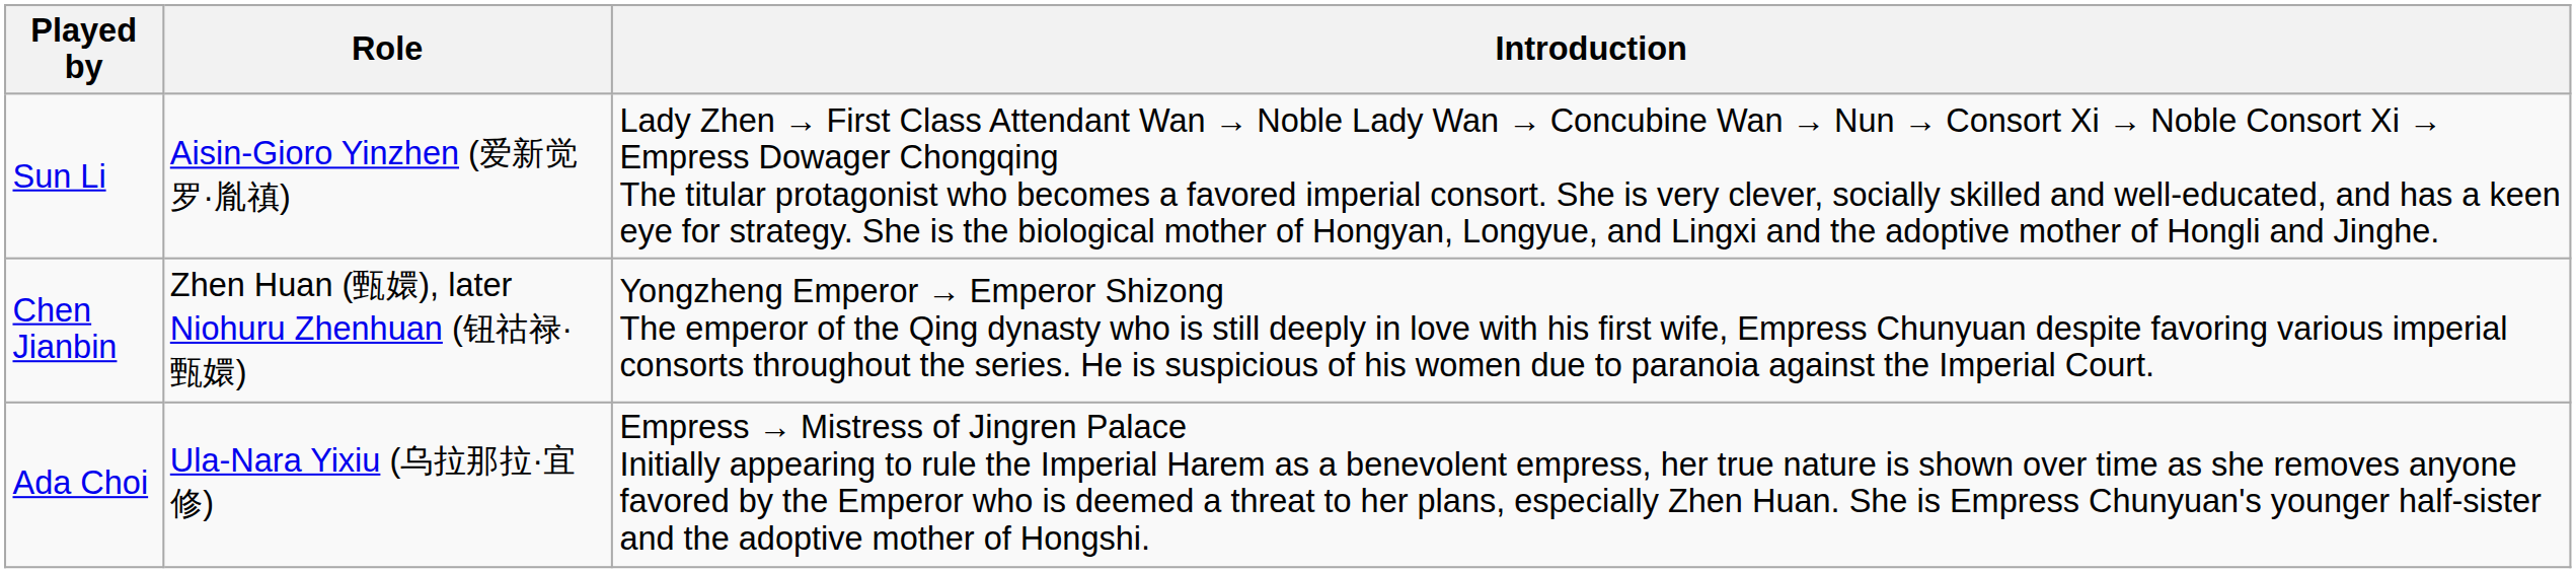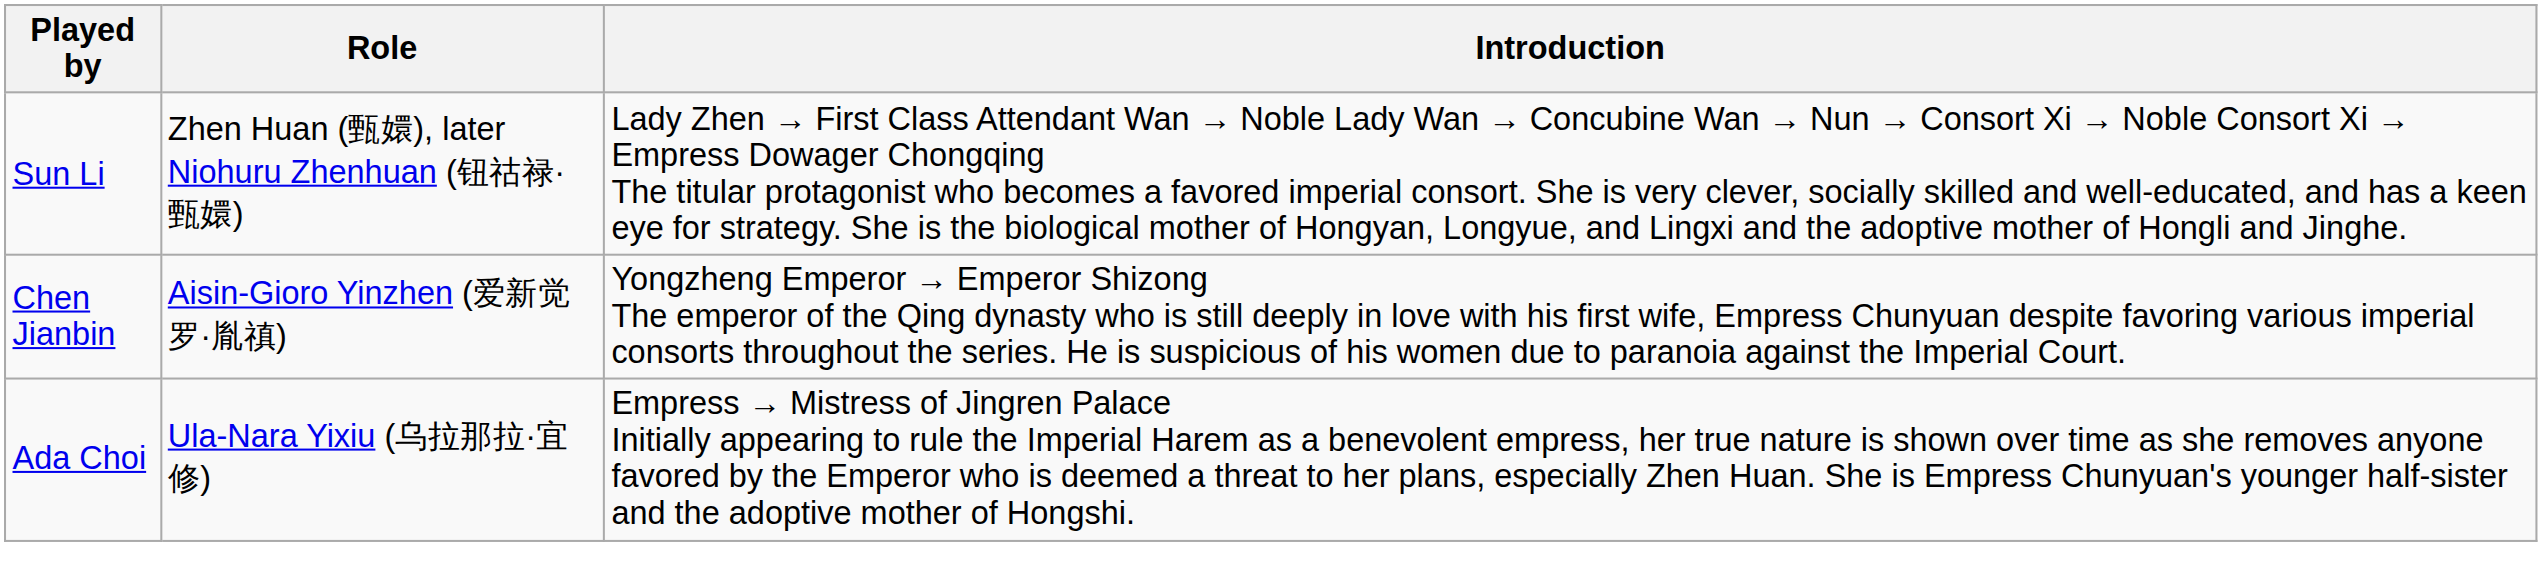Sun Li | Role: Aisin-Gioro Yinzhen (爱新觉罗·胤禛) -> Zhen Huan (甄嬛), later Niohuru Zhenhuan (钮祜禄·甄嬛)
Chen Jianbin | Role: Zhen Huan (甄嬛), later Niohuru Zhenhuan (钮祜禄·甄嬛) -> Aisin-Gioro Yinzhen (爱新觉罗·胤禛)
